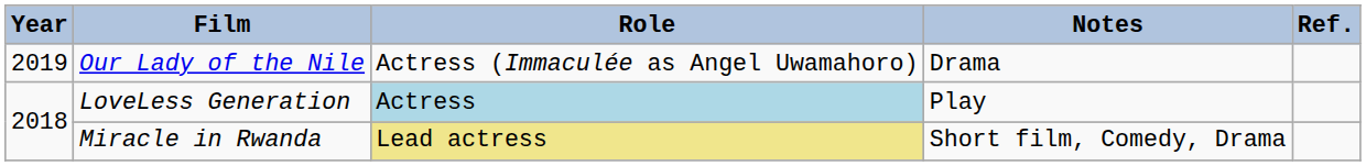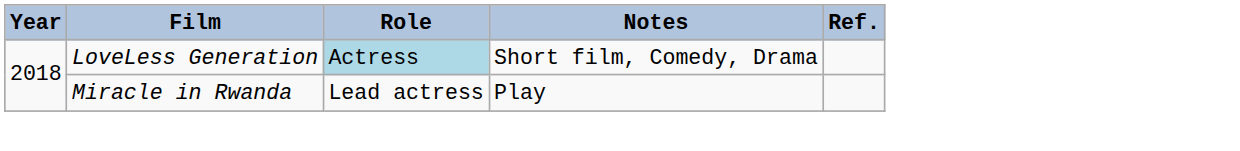- row: 2019 | Our Lady of the Nile | Actress (Immaculée as Angel Uwamahoro) | Drama
LoveLess Generation | Notes: Play -> Short film, Comedy, Drama
Miracle in Rwanda | Role: khaki background -> no background
Miracle in Rwanda | Notes: Short film, Comedy, Drama -> Play
